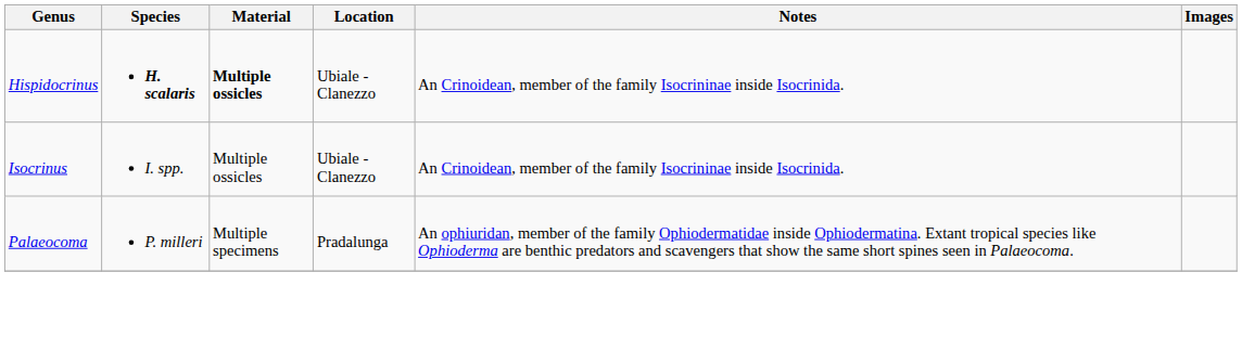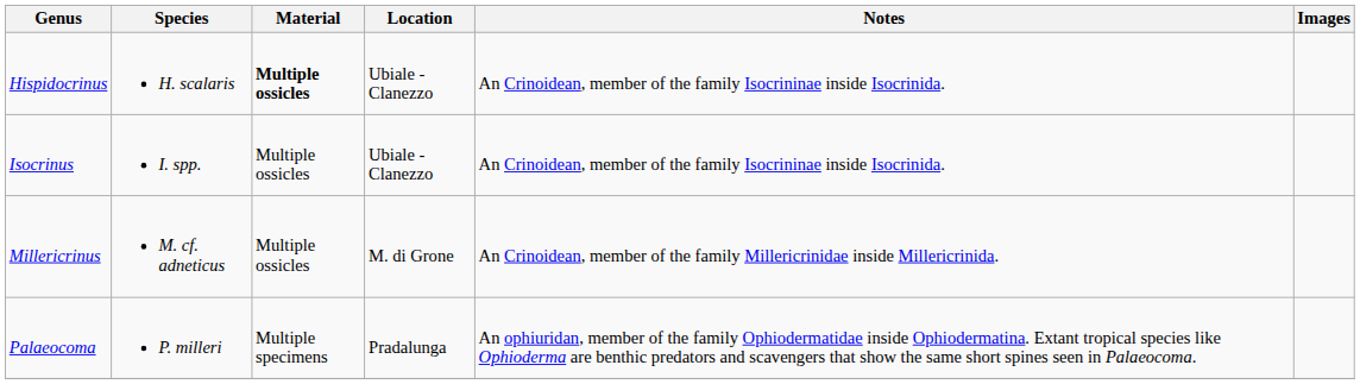Hispidocrinus | Species: bold -> normal
+ row: Millericrinus | M. cf. adneticus | Multiple ossicles | M. di Grone | An Crinoidean, member of the family Millericrinidae inside Millericrinida.
